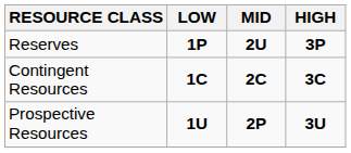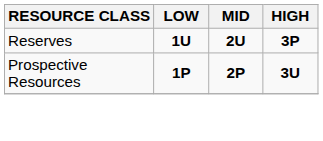Reserves | LOW: 1P -> 1U
- row: Contingent Resources | 1C | 2C | 3C
Prospective Resources | LOW: 1U -> 1P
